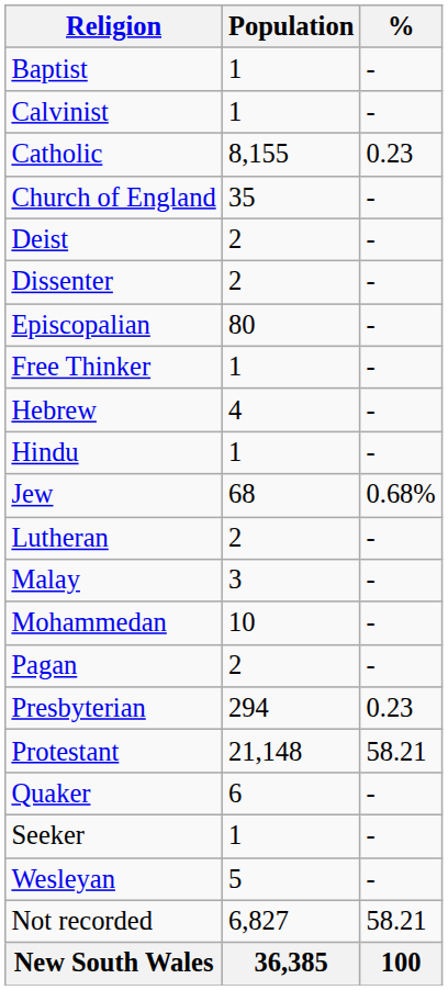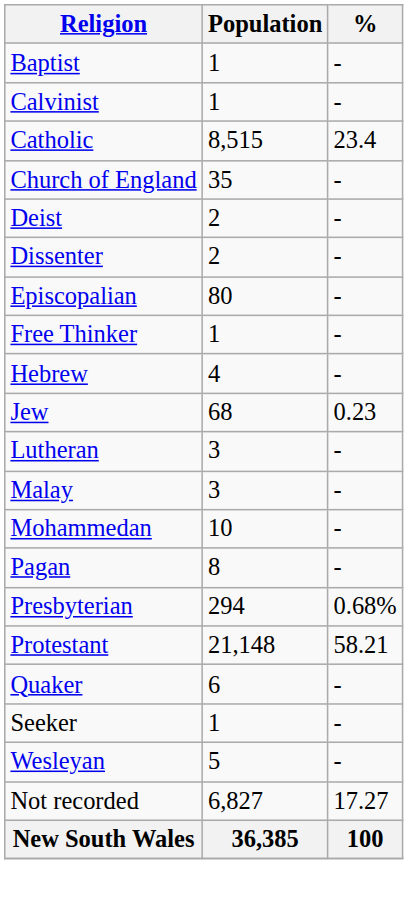Catholic | Population: 8,155 -> 8,515
Catholic | %: 0.23 -> 23.4
- row: Hindu | 1 | -
Jew | %: 0.68% -> 0.23
Lutheran | Population: 2 -> 3
Pagan | Population: 2 -> 8
Presbyterian | %: 0.23 -> 0.68%
Not recorded | %: 58.21 -> 17.27
